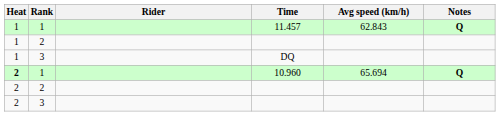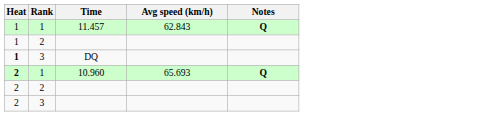- column: Rider
DQ | Heat: normal -> bold
10.960 | Avg speed (km/h): 65.694 -> 65.693
